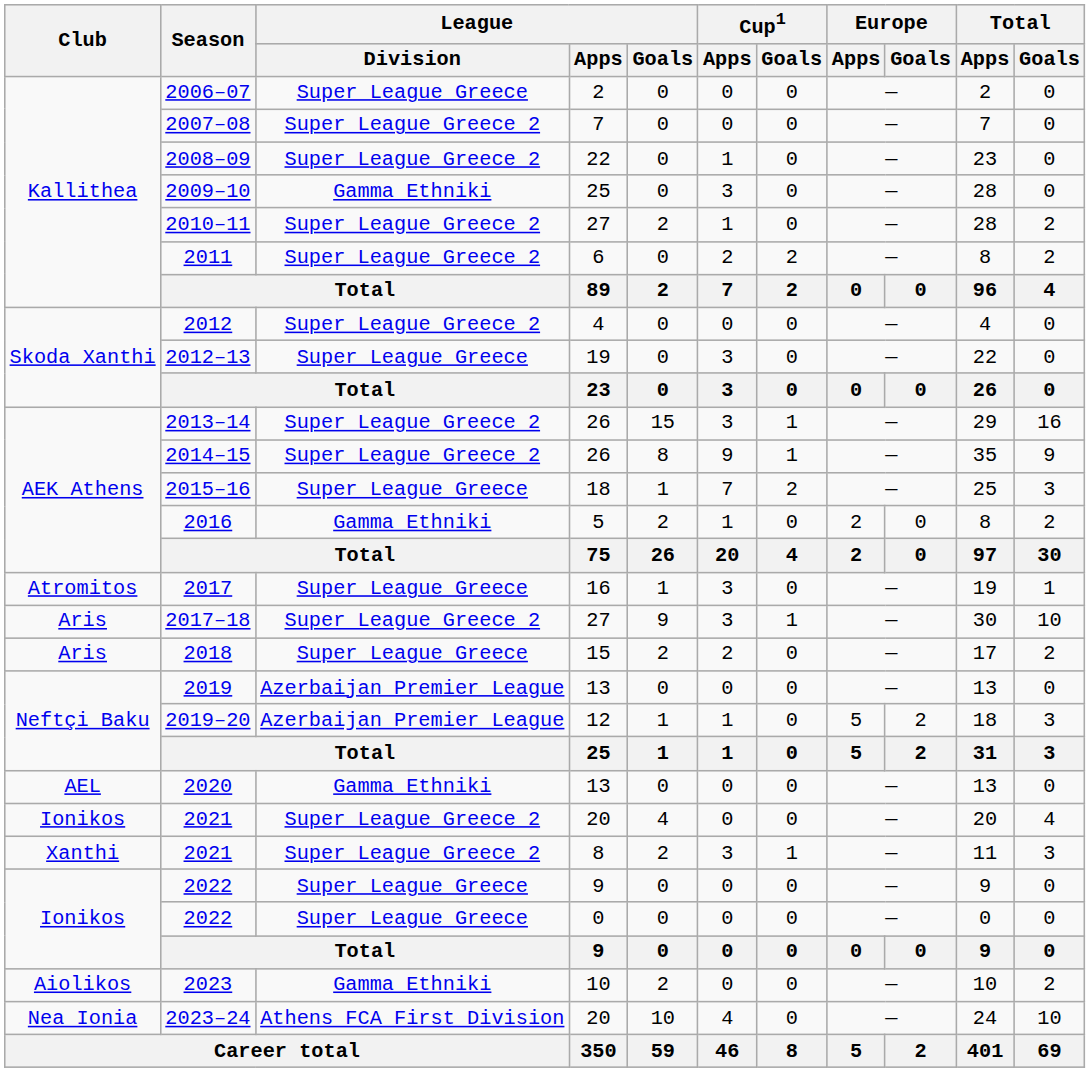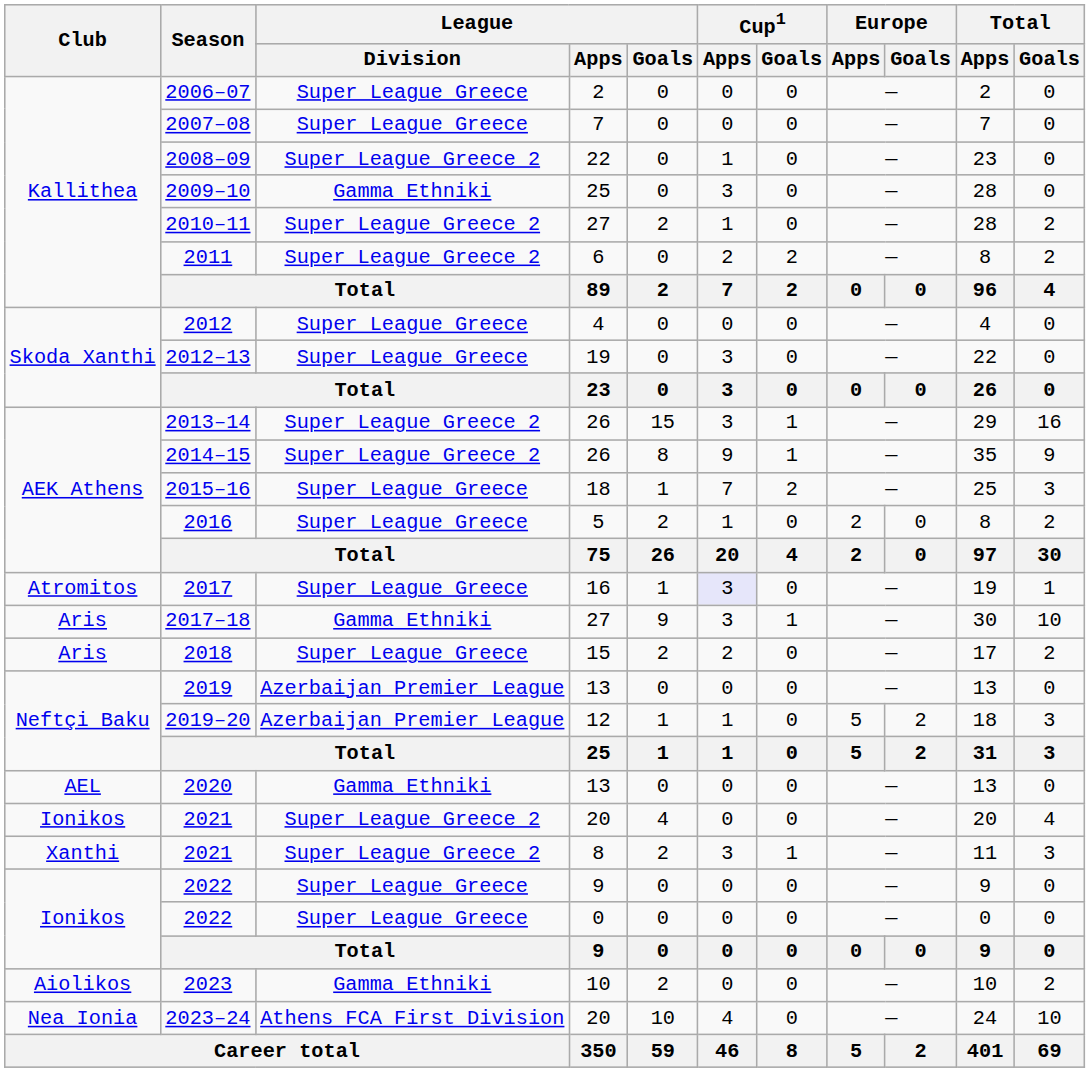2007–08 | League / Division: Super League Greece 2 -> Super League Greece
2012 | League / Division: Super League Greece 2 -> Super League Greece
2016 | League / Division: Gamma Ethniki -> Super League Greece
2017 | Cup1 / Apps: no background -> lavender background
2017–18 | League / Division: Super League Greece 2 -> Gamma Ethniki
